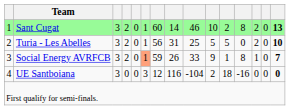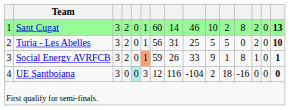Social Energy AVRFCB | column 15: 7 -> 1
UE Santboiana | column 5: no background -> paleturquoise background
